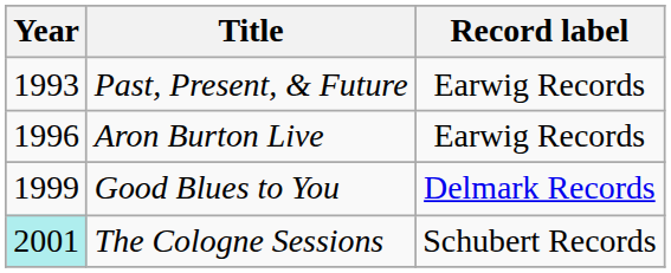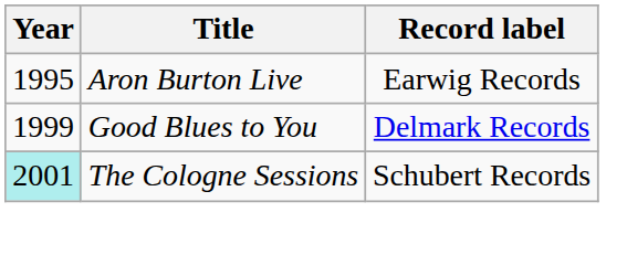- row: 1993 | Past, Present, & Future | Earwig Records
Aron Burton Live | Year: 1996 -> 1995
